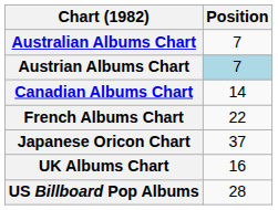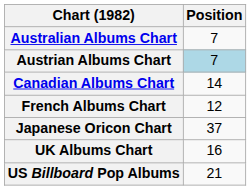French Albums Chart | Position: 22 -> 12
US Billboard Pop Albums | Position: 28 -> 21
